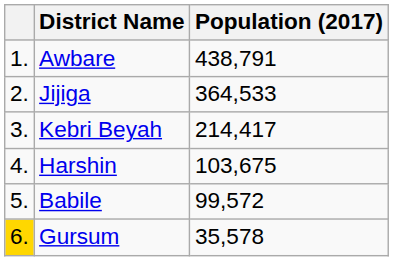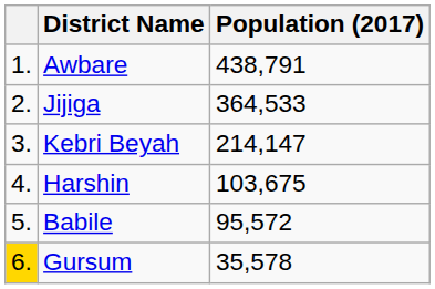Kebri Beyah | Population (2017): 214,417 -> 214,147
Babile | Population (2017): 99,572 -> 95,572
